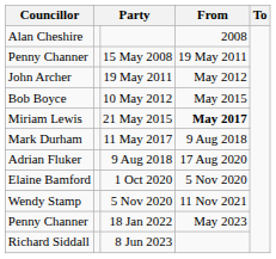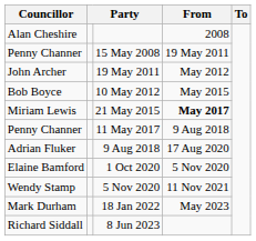11 May 2017 | Councillor: Mark Durham -> Penny Channer
18 Jan 2022 | Councillor: Penny Channer -> Mark Durham
